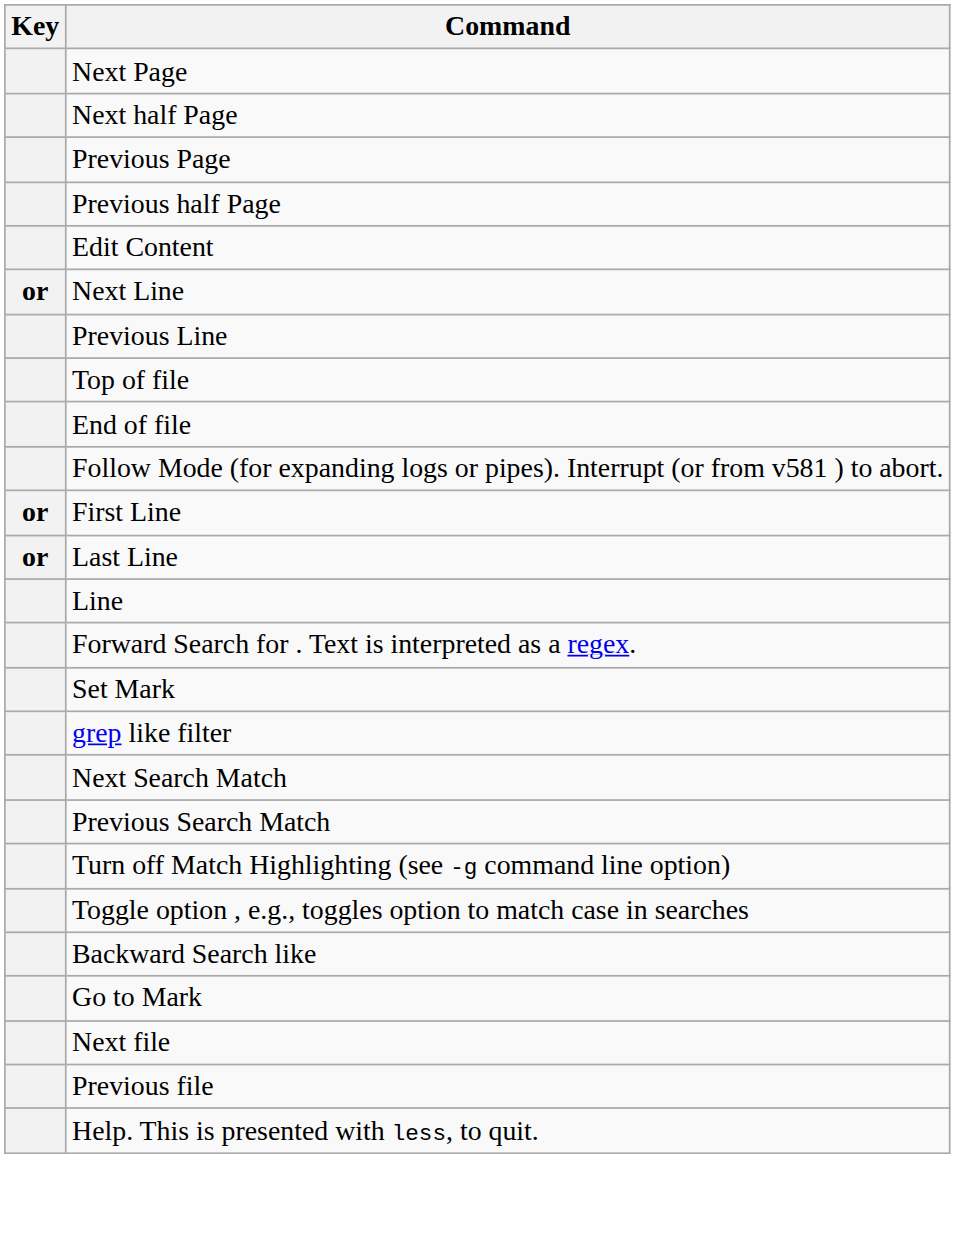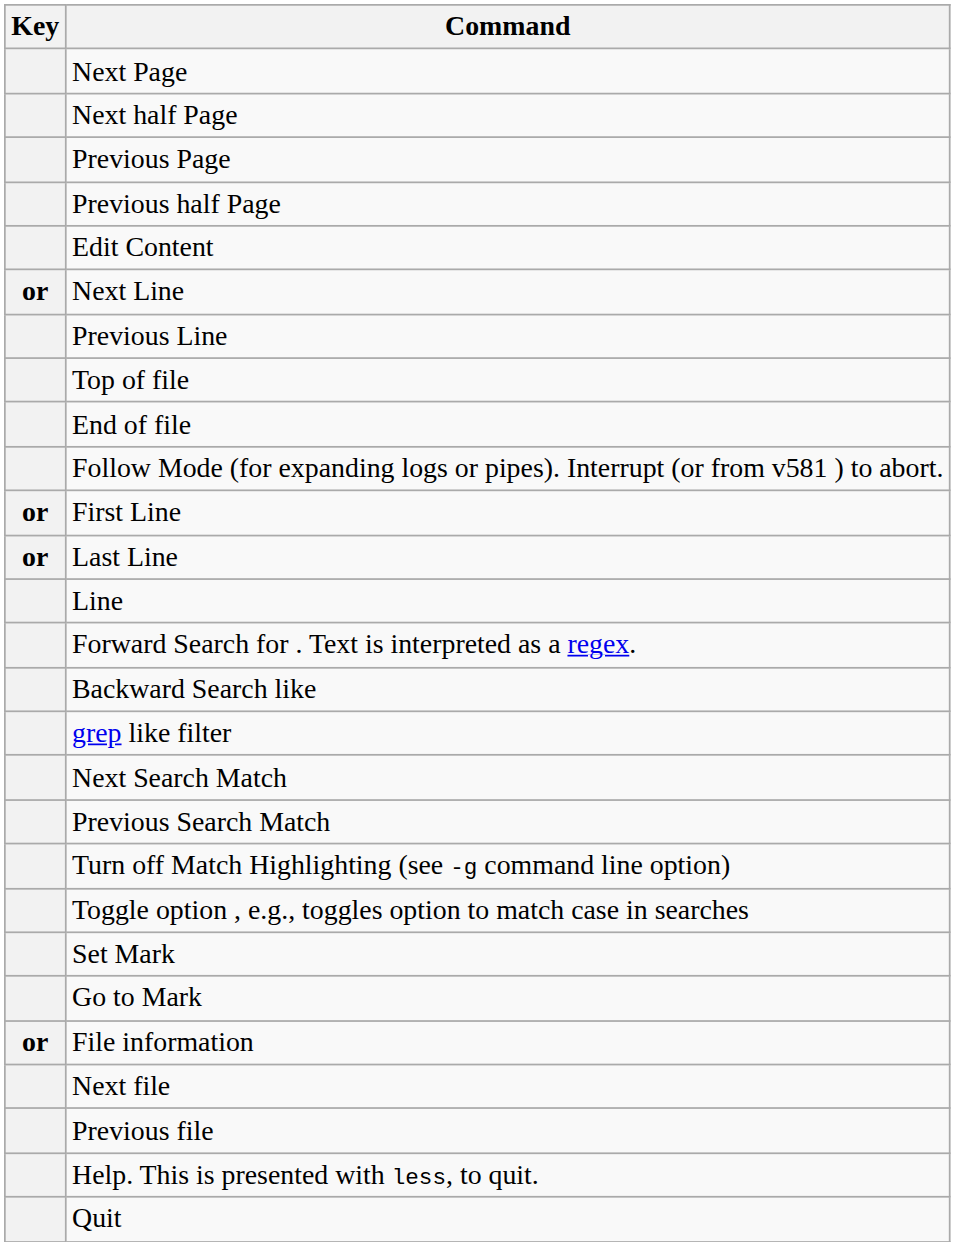rows swapped: Backward Search like <-> Set Mark
+ row: or | File information
+ row: Quit
